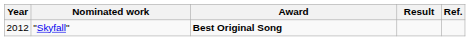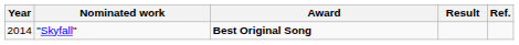"Skyfall" | Year: 2012 -> 2014
